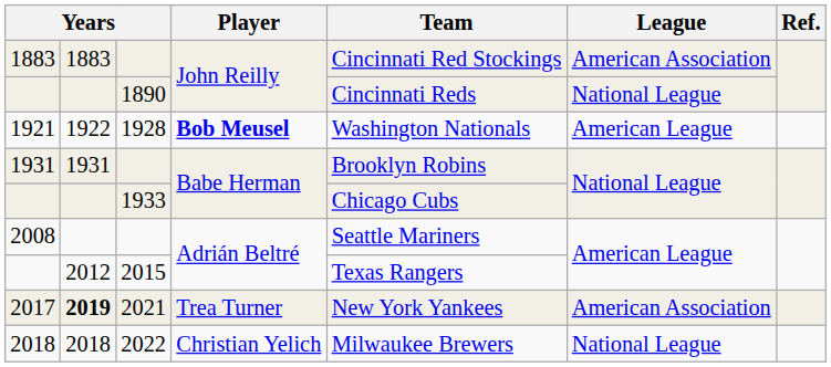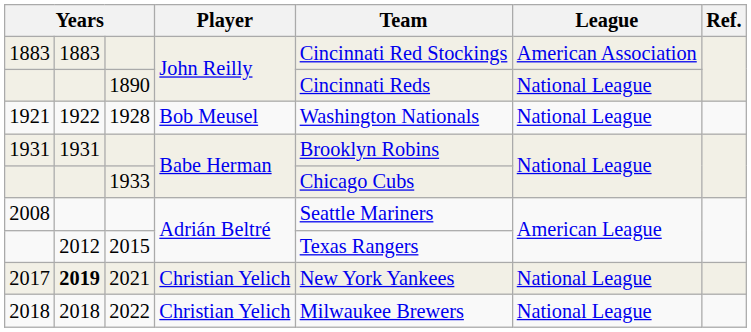1921 | Player: bold -> normal
1921 | League: American League -> National League
2017 | Player: Trea Turner -> Christian Yelich
2017 | League: American Association -> National League
